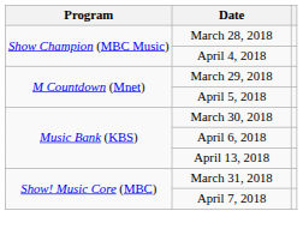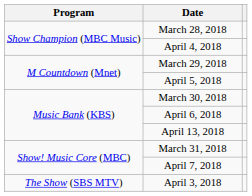+ row: The Show (SBS MTV) | April 3, 2018
